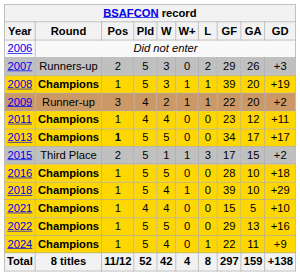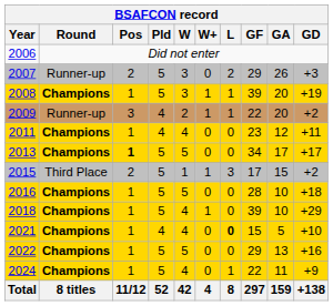2007 | Round: Runners-up -> Runner-up
2021 | L: normal -> bold
